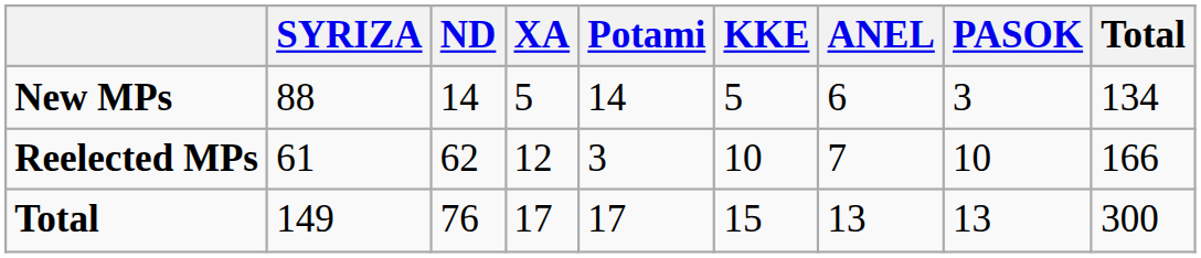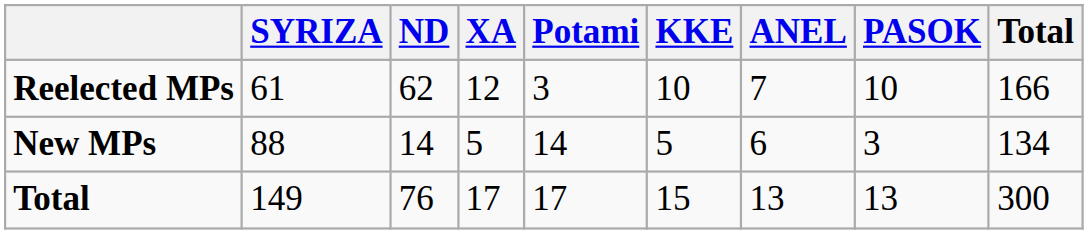rows swapped: Reelected MPs <-> New MPs
